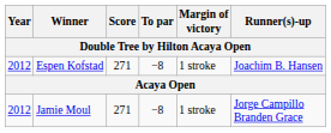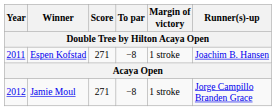Espen Kofstad | Year: 2012 -> 2011
